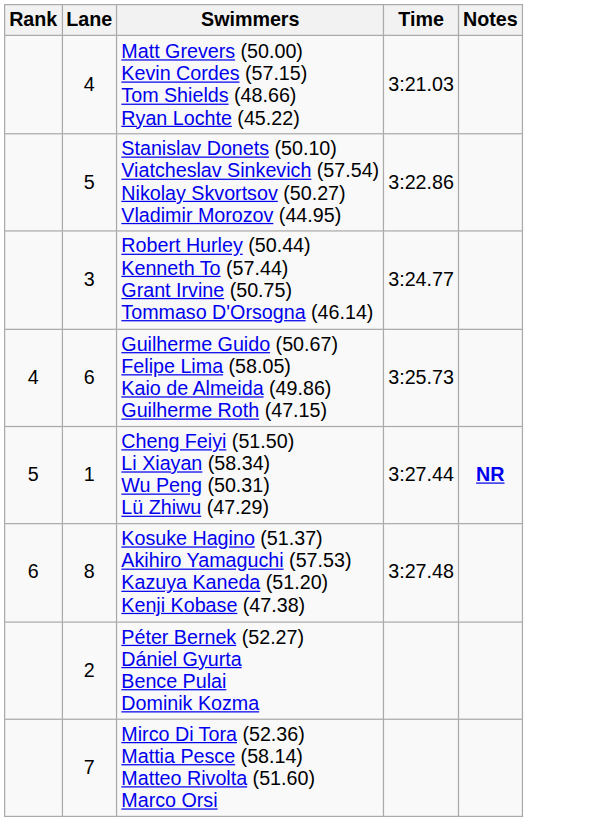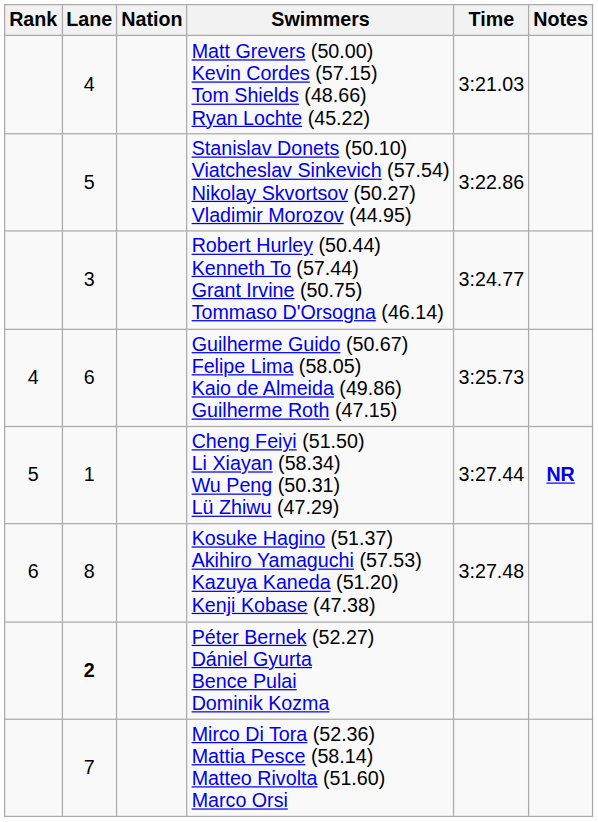+ column: Nation
Péter Bernek (52.27) Dániel Gyurta Bence Pulai Dominik Kozma | Lane: normal -> bold
